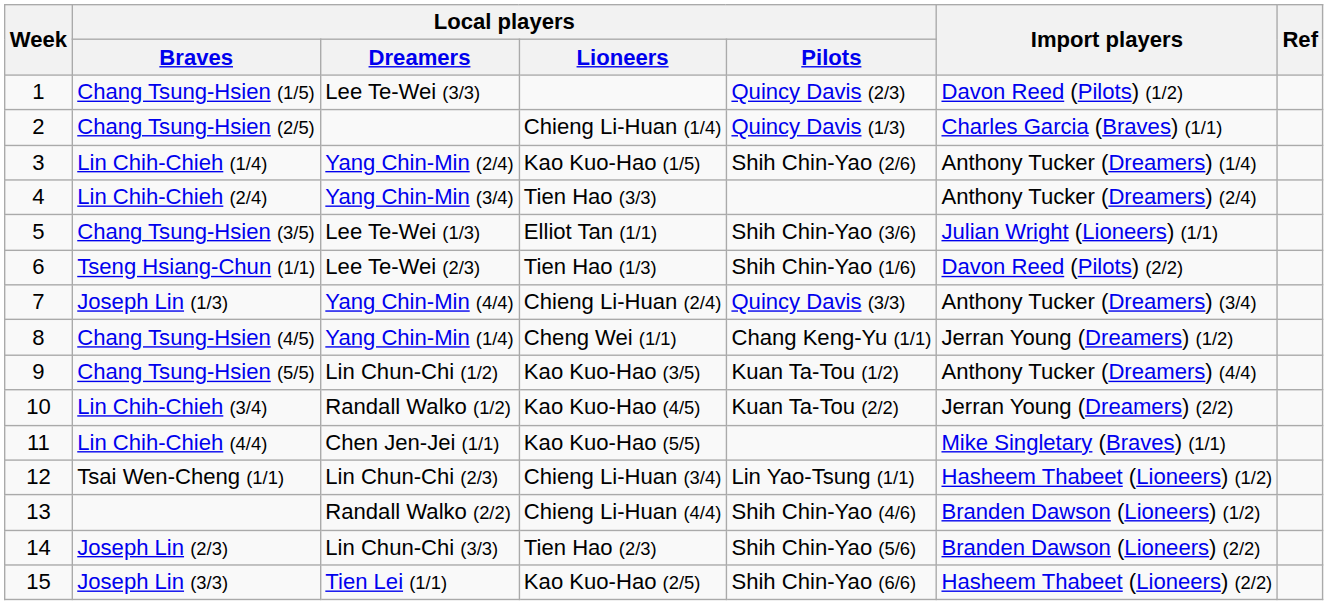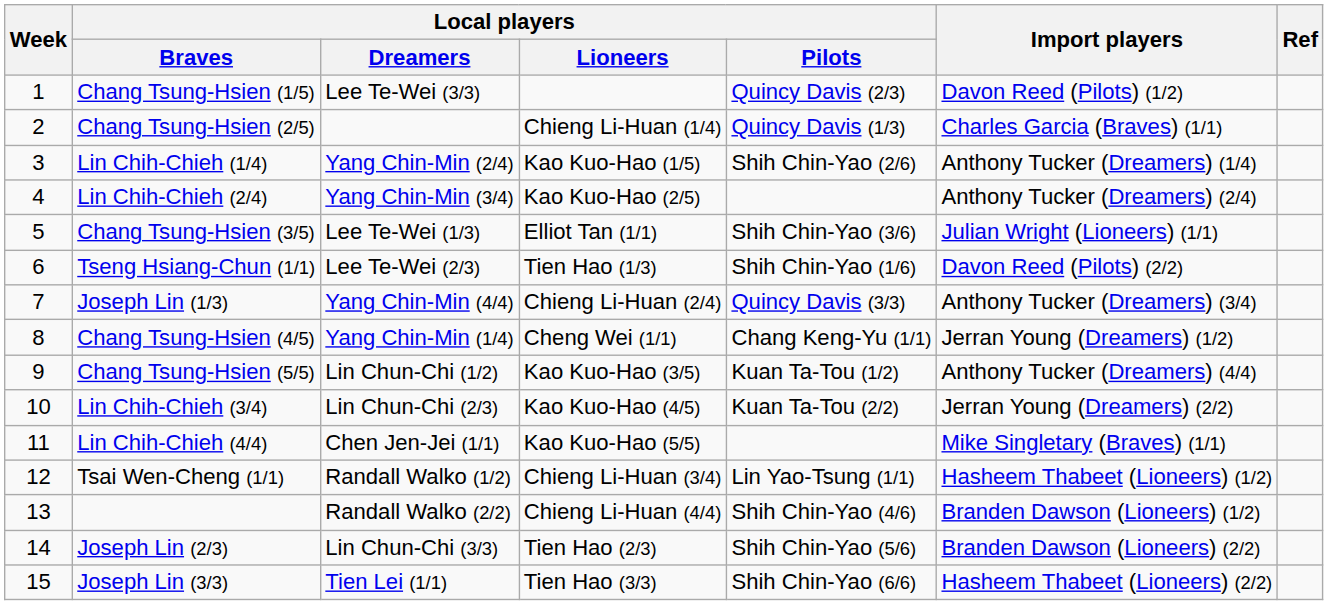Lin Chih-Chieh (2/4) | Local players / Lioneers: Tien Hao (3/3) -> Kao Kuo-Hao (2/5)
Lin Chih-Chieh (3/4) | Local players / Dreamers: Randall Walko (1/2) -> Lin Chun-Chi (2/3)
Tsai Wen-Cheng (1/1) | Local players / Dreamers: Lin Chun-Chi (2/3) -> Randall Walko (1/2)
Joseph Lin (3/3) | Local players / Lioneers: Kao Kuo-Hao (2/5) -> Tien Hao (3/3)
